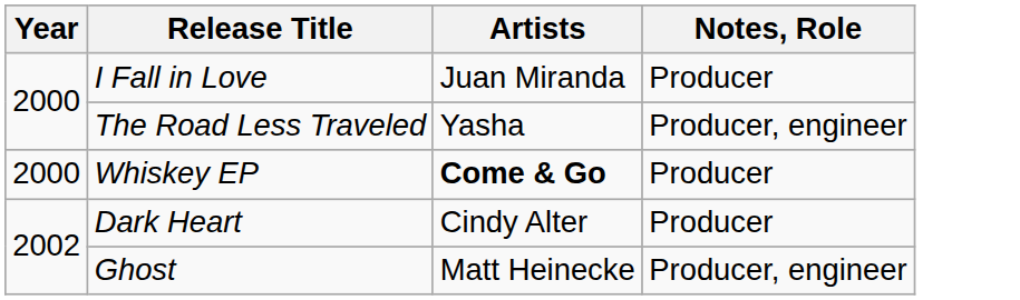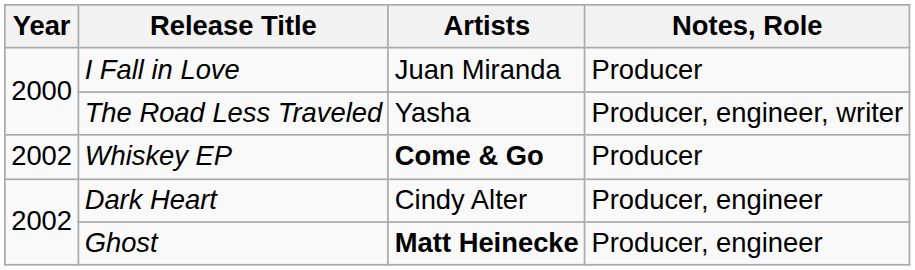The Road Less Traveled | Notes, Role: Producer, engineer -> Producer, engineer, writer
Whiskey EP | Year: 2000 -> 2002
Dark Heart | Notes, Role: Producer -> Producer, engineer
Ghost | Artists: normal -> bold
